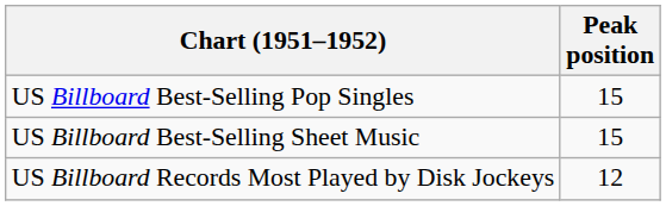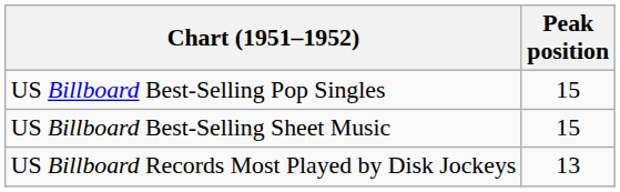US Billboard Records Most Played by Disk Jockeys | Peak position: 12 -> 13
